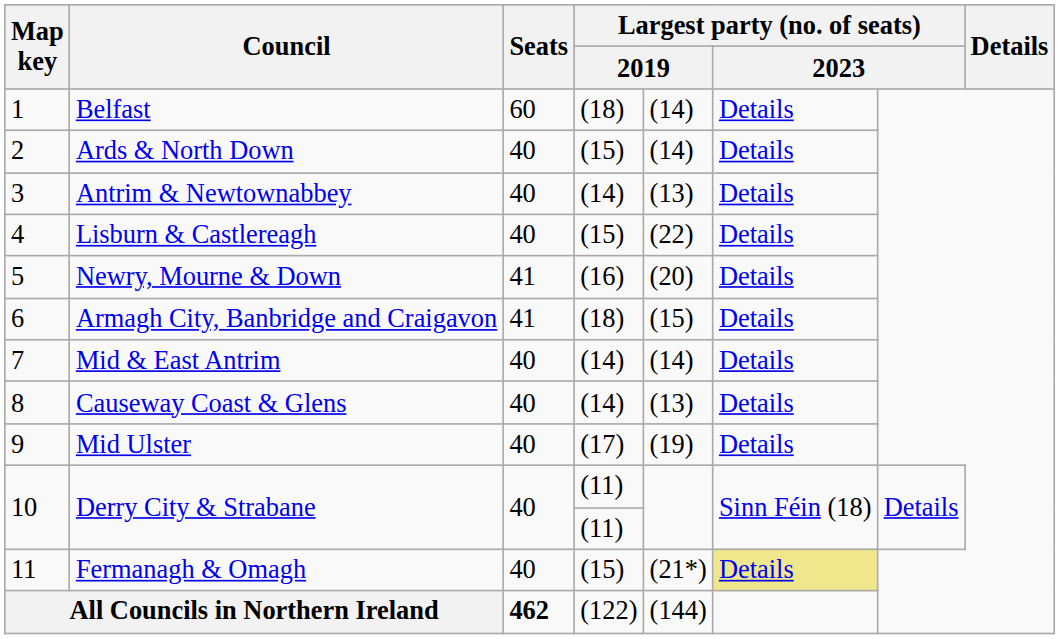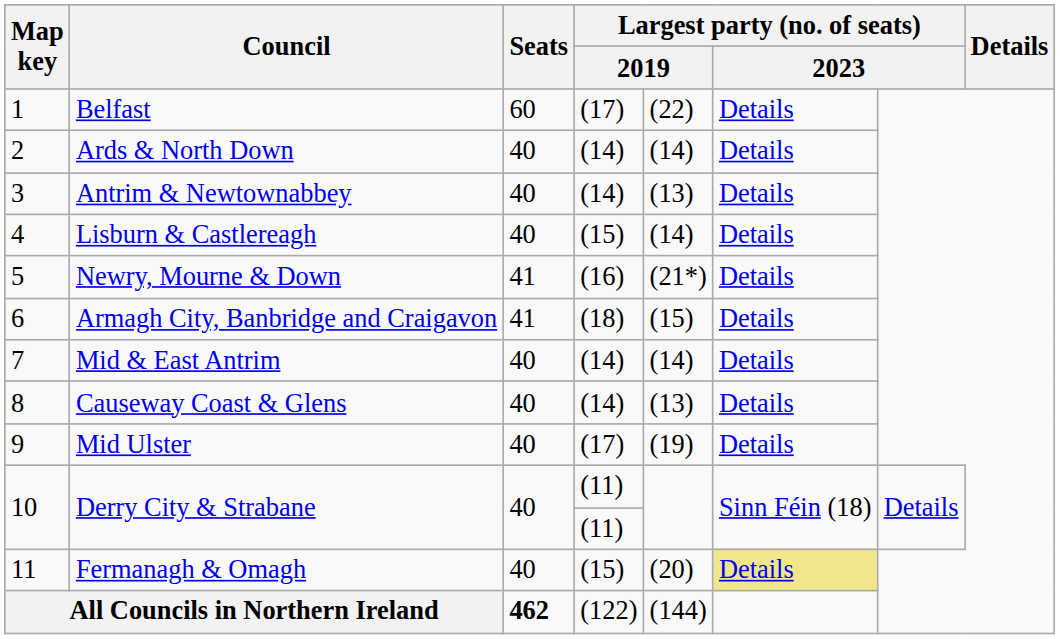Belfast | column 4: (18) -> (17)
Belfast | column 5: (14) -> (22)
Ards & North Down | column 4: (15) -> (14)
Lisburn & Castlereagh | column 5: (22) -> (14)
Newry, Mourne & Down | column 5: (20) -> (21*)
Fermanagh & Omagh | column 5: (21*) -> (20)
